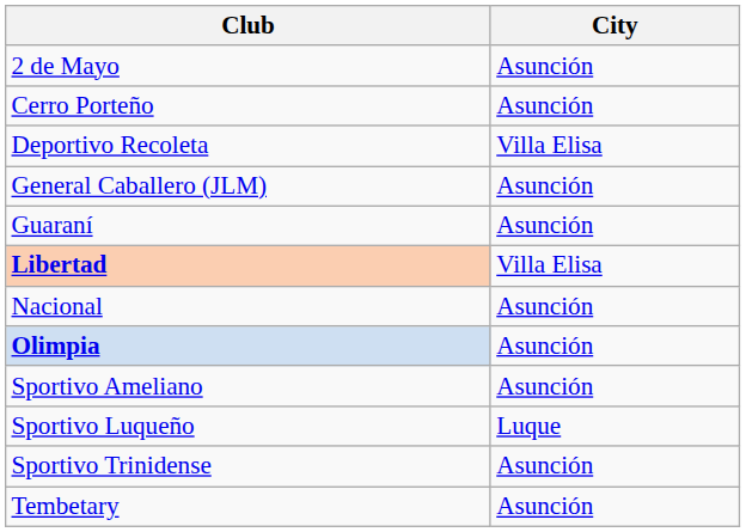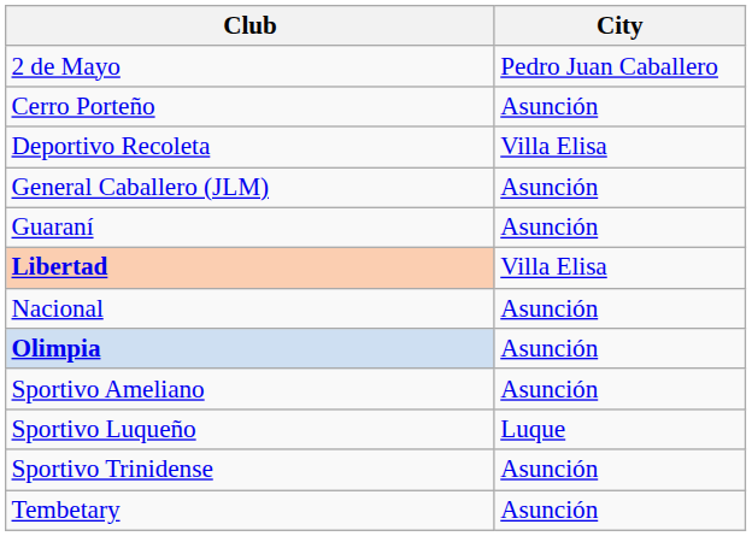2 de Mayo | City: Asunción -> Pedro Juan Caballero
